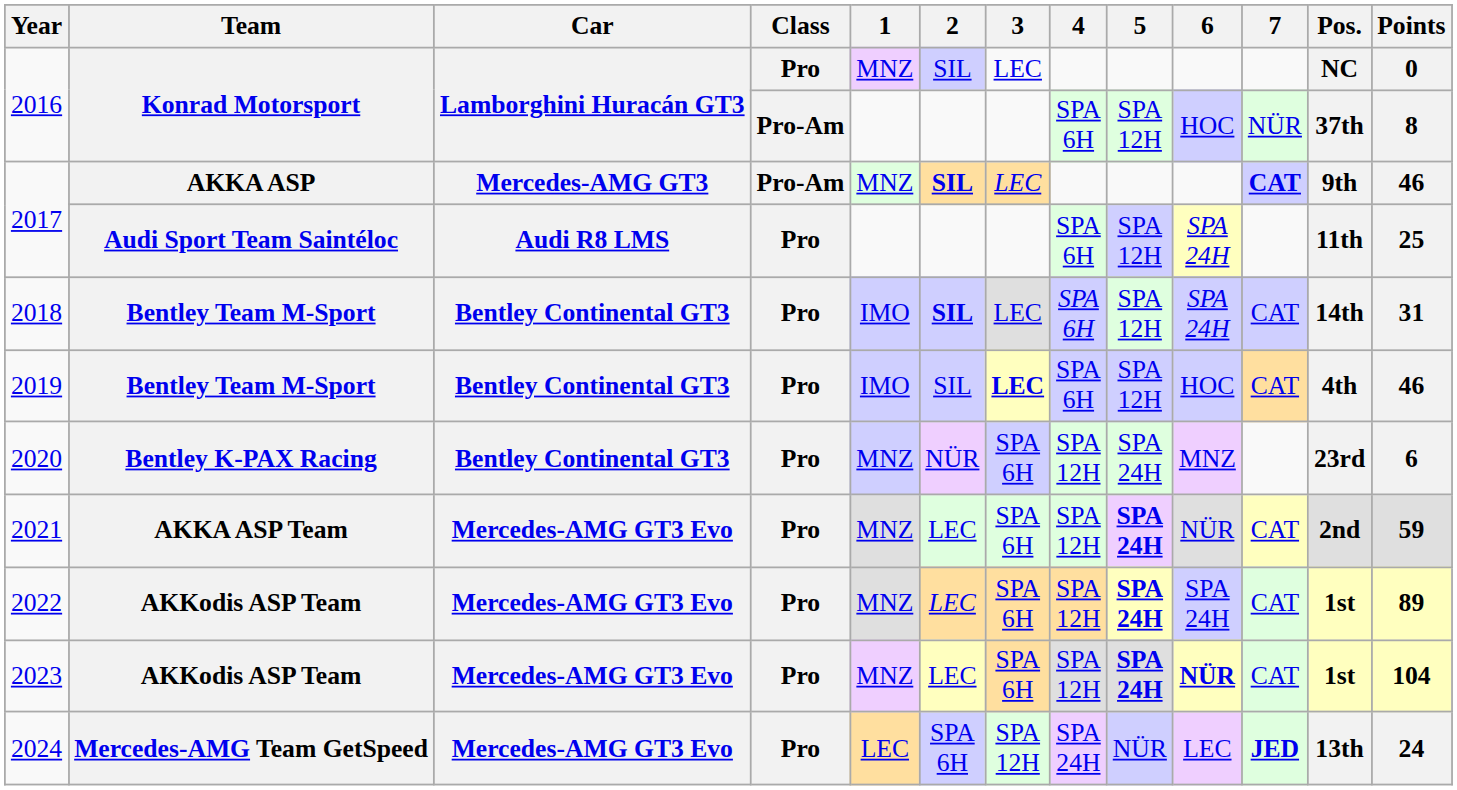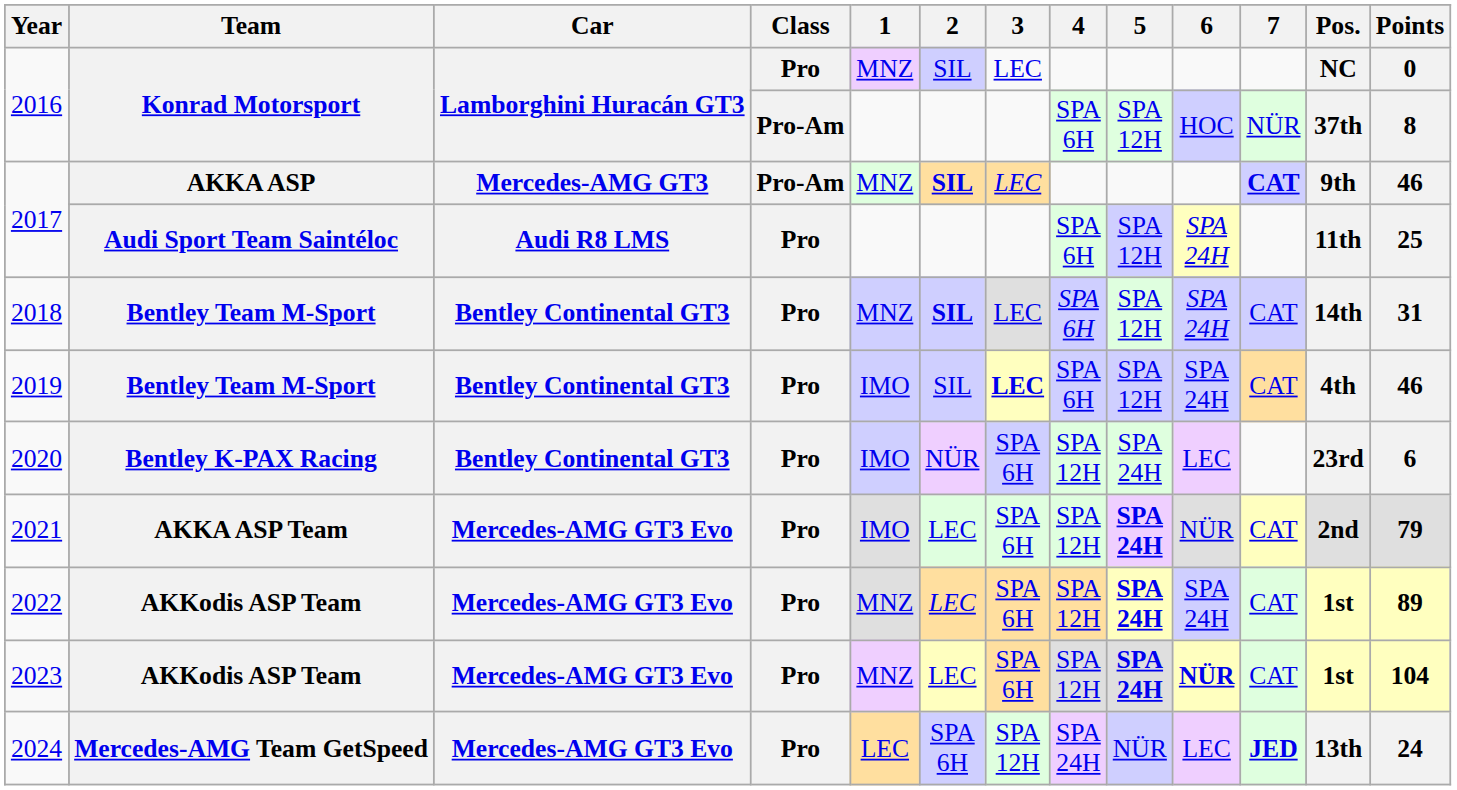2018 | 1: IMO -> MNZ
2019 | 6: HOC -> SPA 24H
2020 | 1: MNZ -> IMO
2020 | 6: MNZ -> LEC
2021 | 1: MNZ -> IMO
2021 | Points: 59 -> 79
